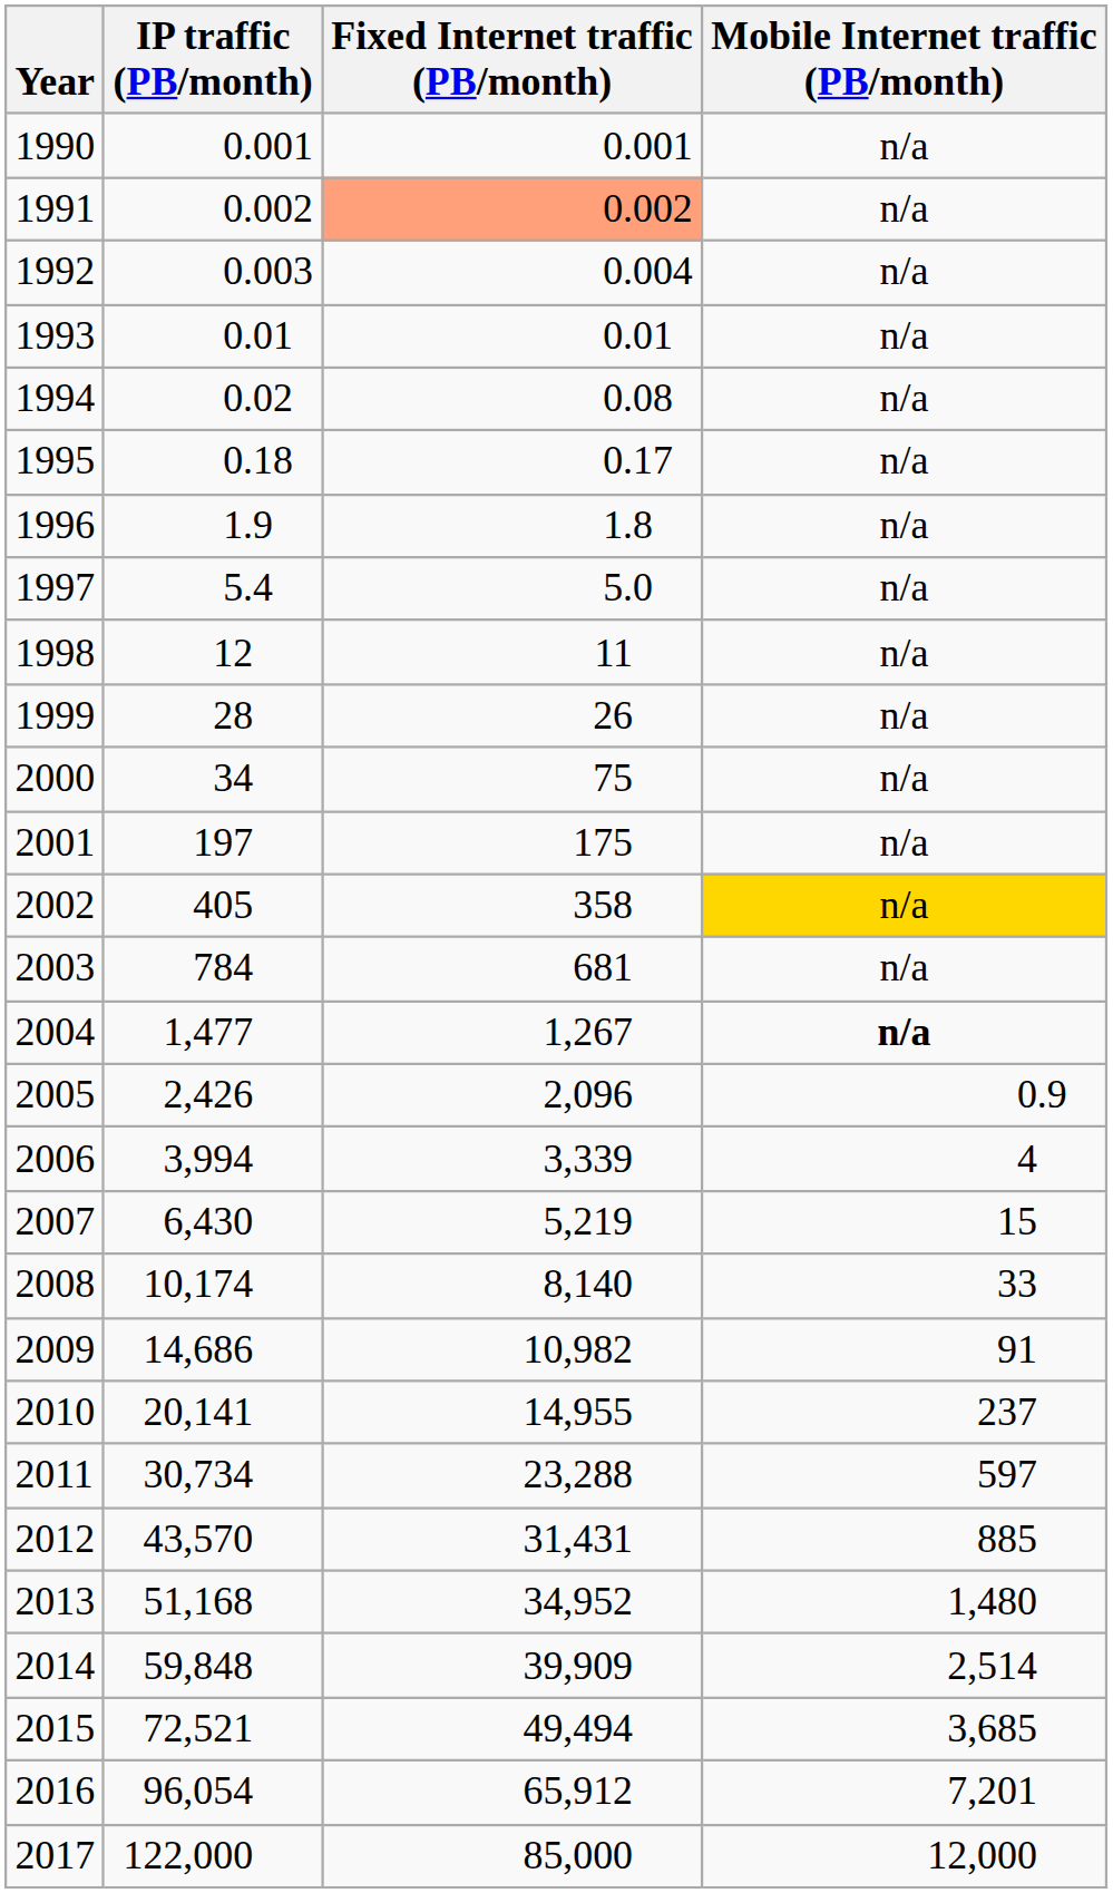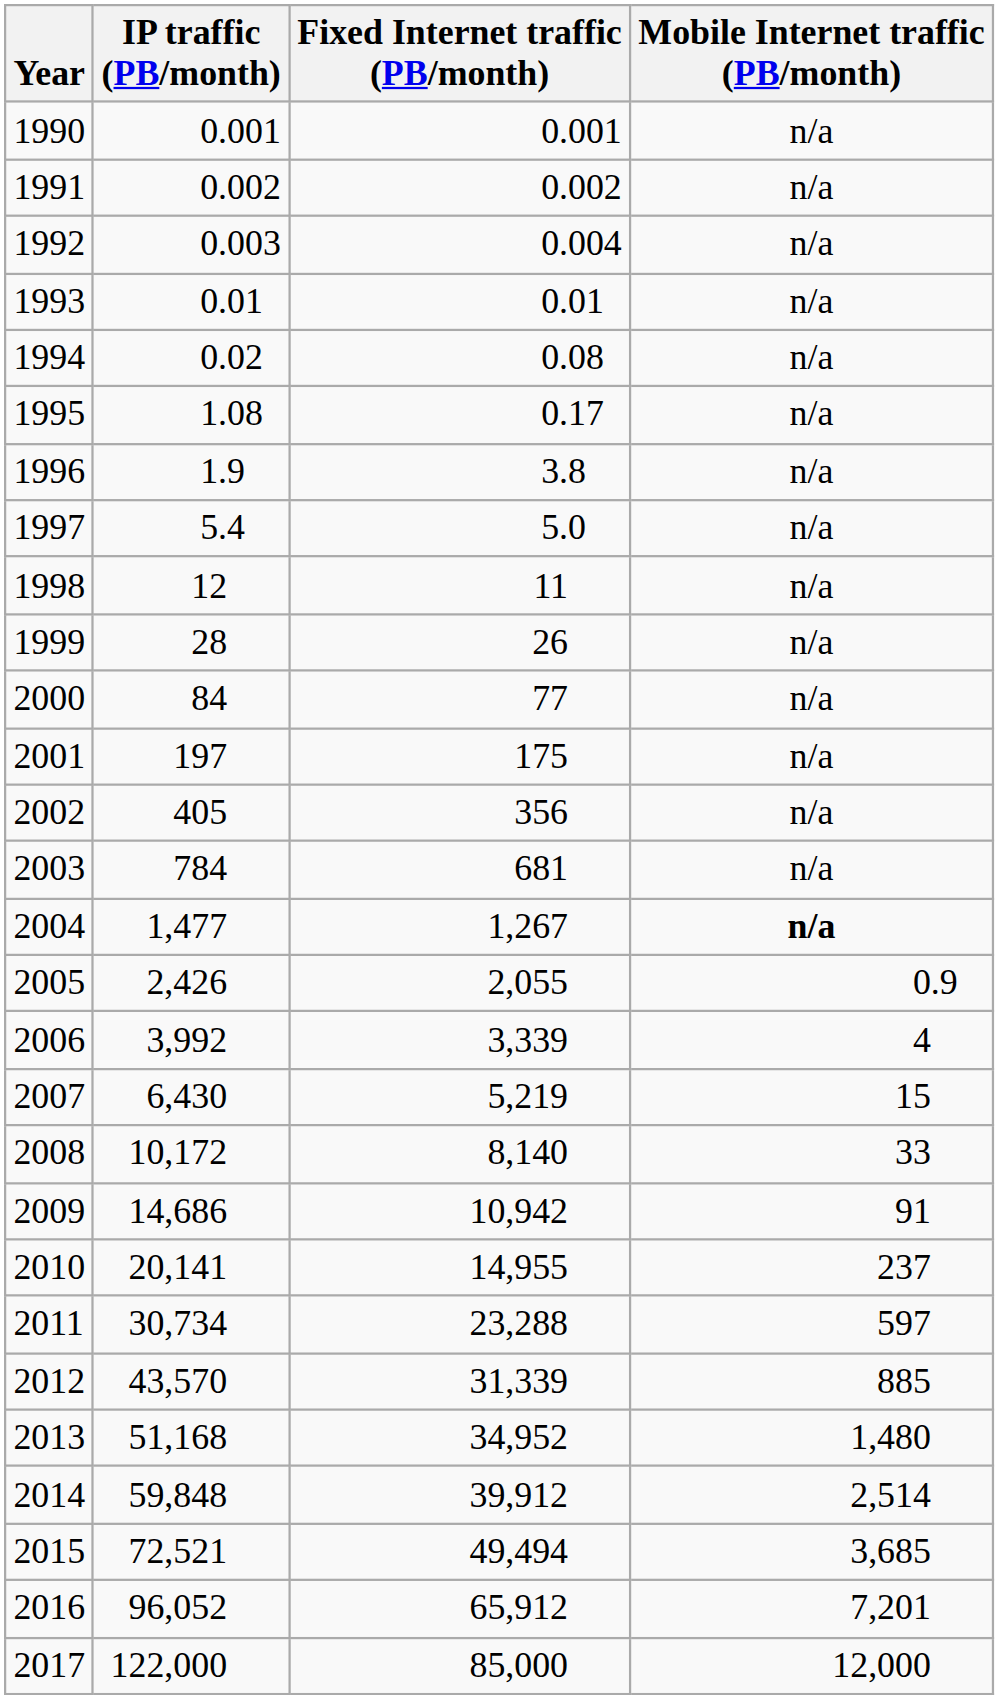1991 | Fixed Internet traffic (PB/month): lightsalmon background -> no background
1995 | IP traffic (PB/month): 0.18 -> 1.08
1996 | Fixed Internet traffic (PB/month): 1.8 -> 3.8
2000 | IP traffic (PB/month): 34 -> 84
2000 | Fixed Internet traffic (PB/month): 75 -> 77
2002 | Fixed Internet traffic (PB/month): 358 -> 356
2002 | Mobile Internet traffic (PB/month): gold background -> no background
2005 | Fixed Internet traffic (PB/month): 2,096 -> 2,055
2006 | IP traffic (PB/month): 3,994 -> 3,992
2008 | IP traffic (PB/month): 10,174 -> 10,172
2009 | Fixed Internet traffic (PB/month): 10,982 -> 10,942
2012 | Fixed Internet traffic (PB/month): 31,431 -> 31,339
2014 | Fixed Internet traffic (PB/month): 39,909 -> 39,912
2016 | IP traffic (PB/month): 96,054 -> 96,052
